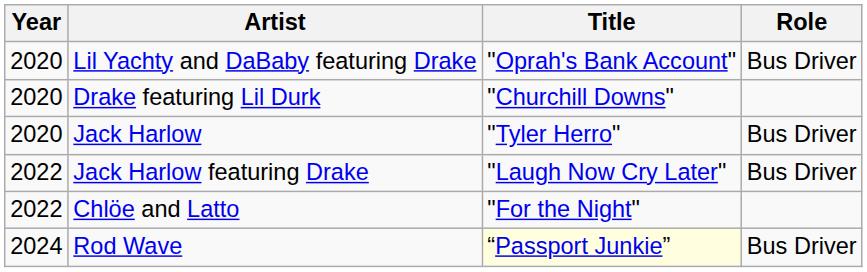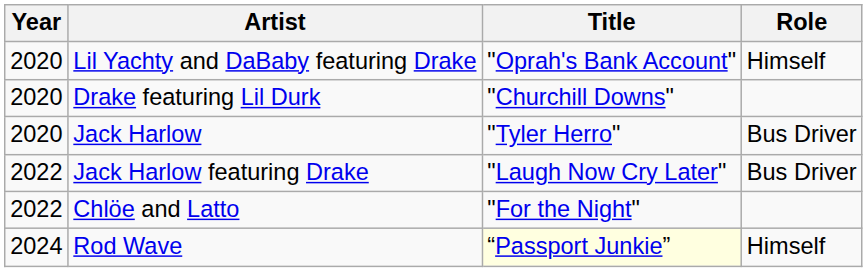Lil Yachty and DaBaby featuring Drake | Role: Bus Driver -> Himself
Rod Wave | Role: Bus Driver -> Himself
